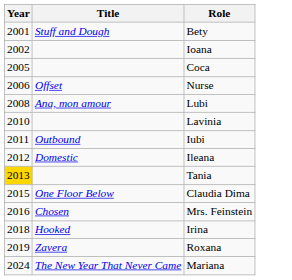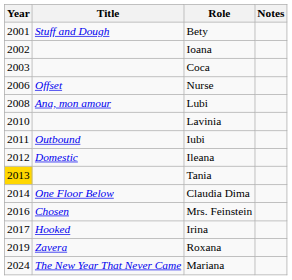+ column: Notes
Coca | Year: 2005 -> 2003
Claudia Dima | Year: 2015 -> 2014
Irina | Year: 2018 -> 2017
